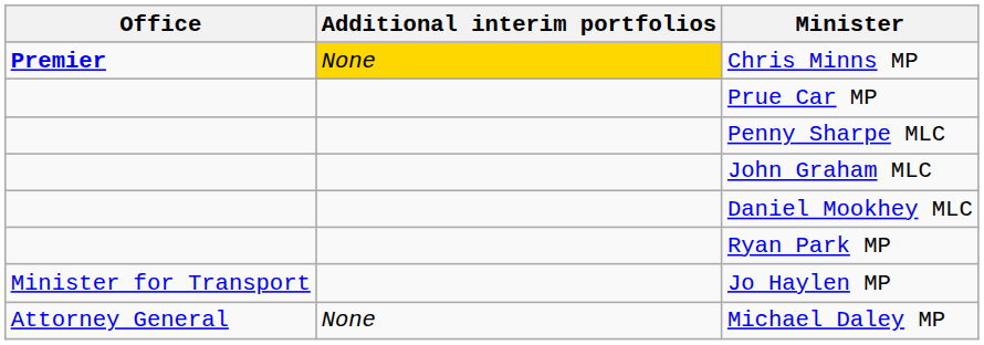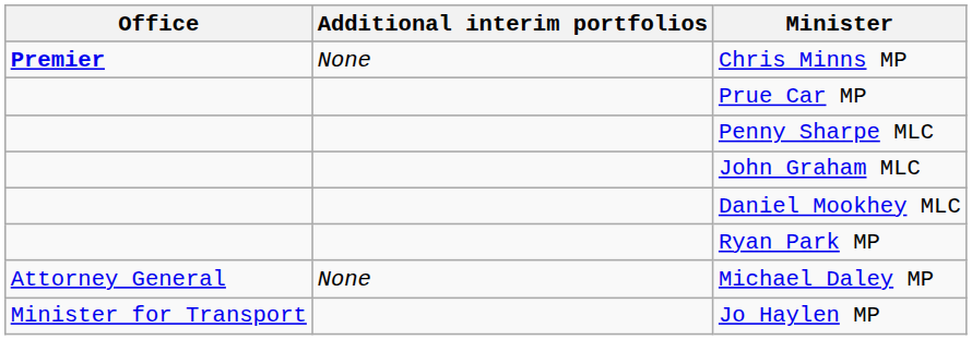Chris Minns MP | Additional interim portfolios: gold background -> no background
rows swapped: Jo Haylen MP <-> Michael Daley MP
